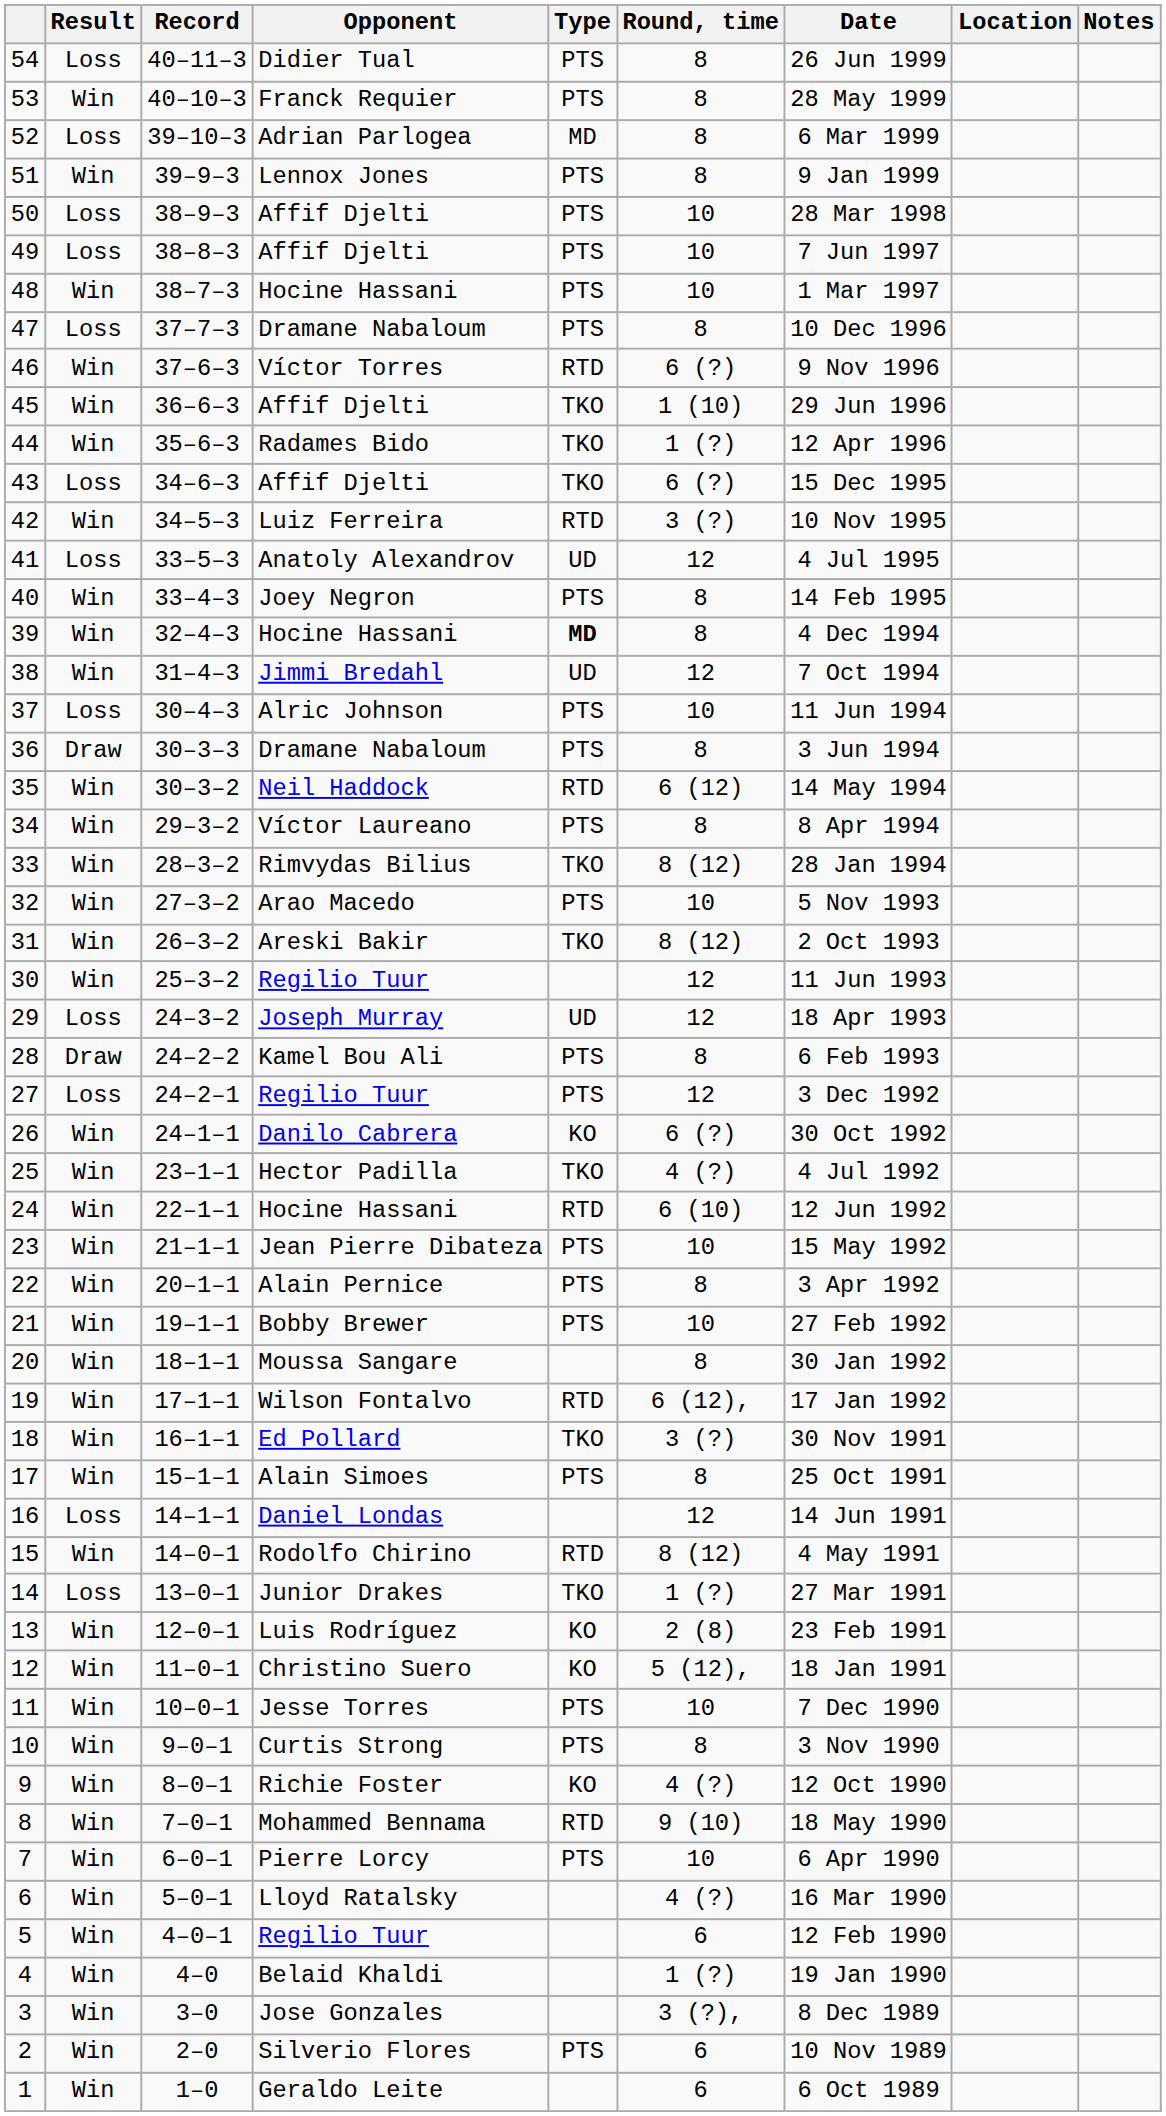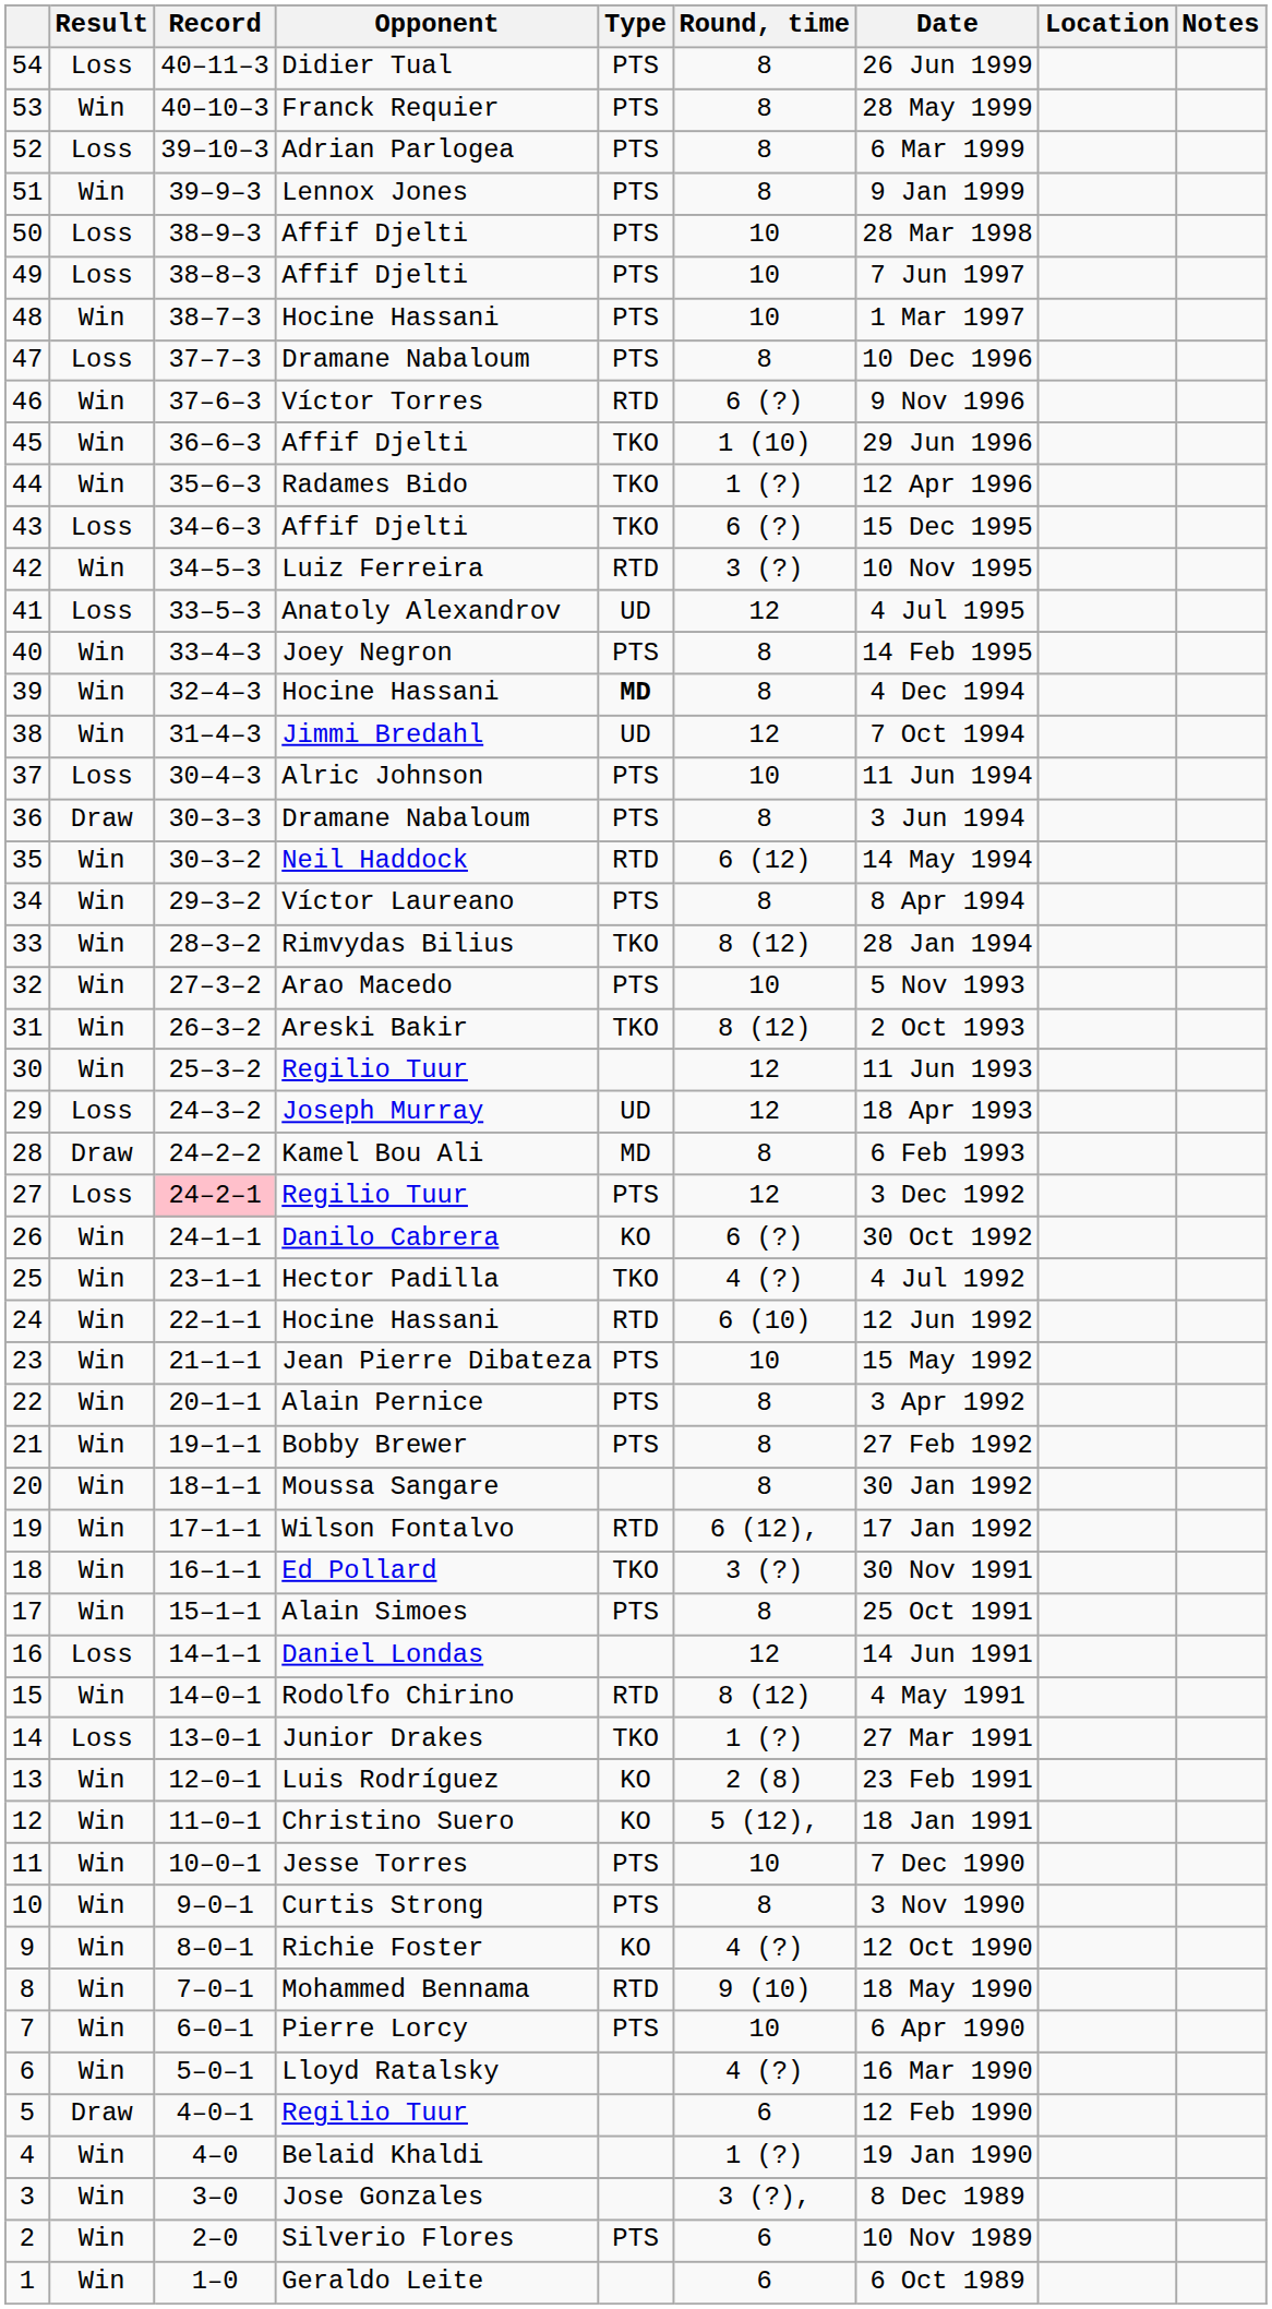52 | Type: MD -> PTS
28 | Type: PTS -> MD
27 | Record: no background -> pink background
21 | Round, time: 10 -> 8
5 | Result: Win -> Draw
